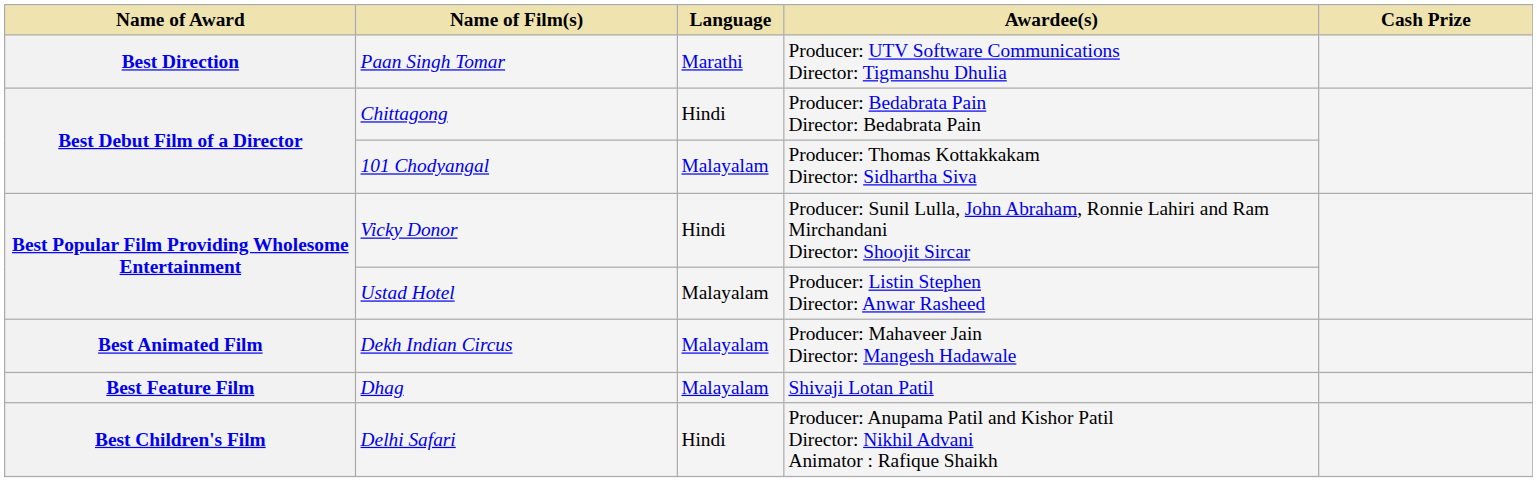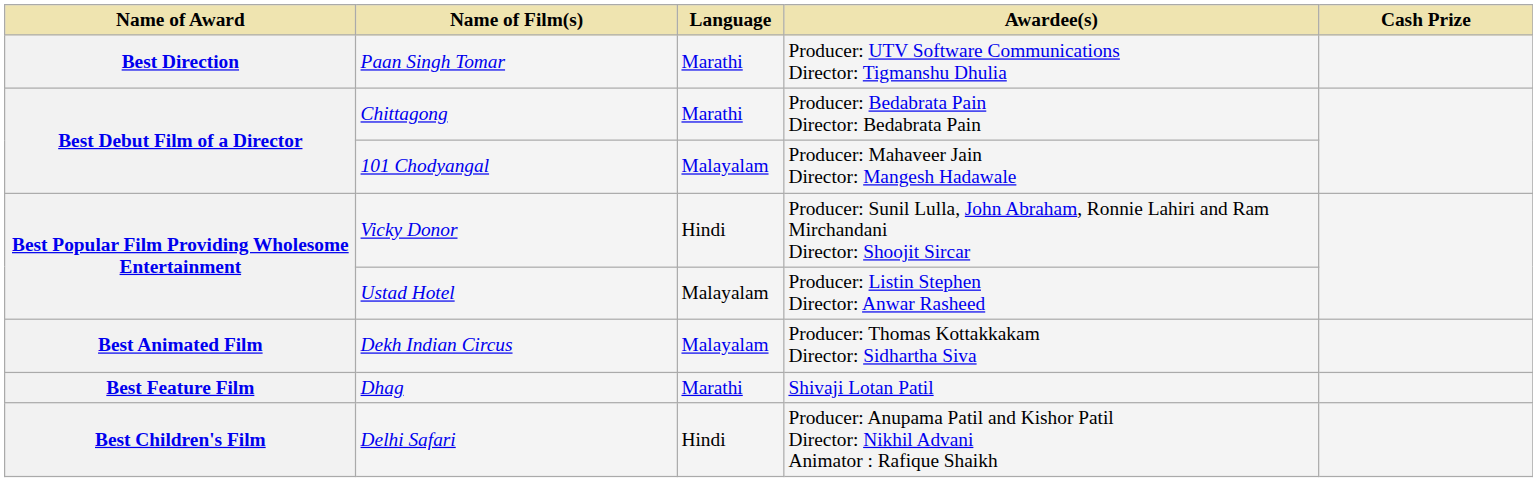Chittagong | Language: Hindi -> Marathi
101 Chodyangal | Awardee(s): Producer: Thomas Kottakkakam Director: Sidhartha Siva -> Producer: Mahaveer Jain Director: Mangesh Hadawale
Dekh Indian Circus | Awardee(s): Producer: Mahaveer Jain Director: Mangesh Hadawale -> Producer: Thomas Kottakkakam Director: Sidhartha Siva
Dhag | Language: Malayalam -> Marathi
